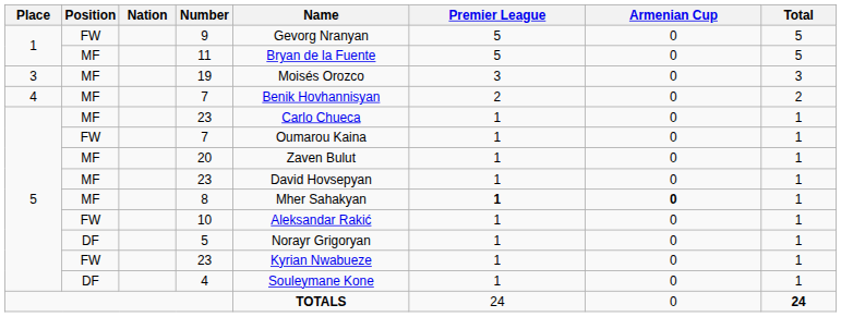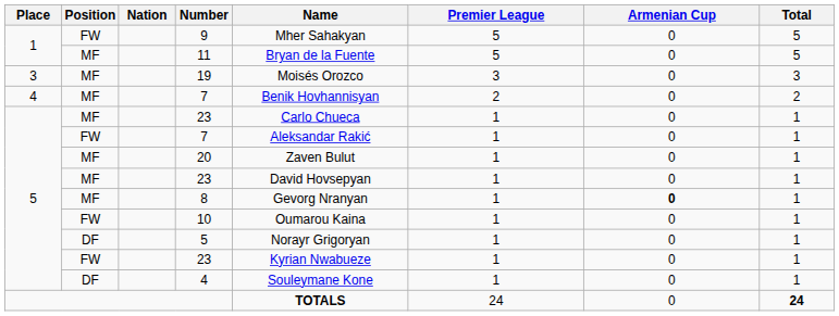9 | Name: Gevorg Nranyan -> Mher Sahakyan
FW / 7 | Name: Oumarou Kaina -> Aleksandar Rakić
8 | Name: Mher Sahakyan -> Gevorg Nranyan
8 | Premier League: bold -> normal
10 | Name: Aleksandar Rakić -> Oumarou Kaina
